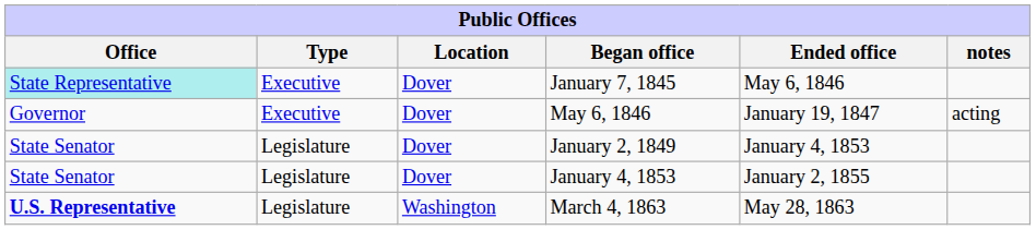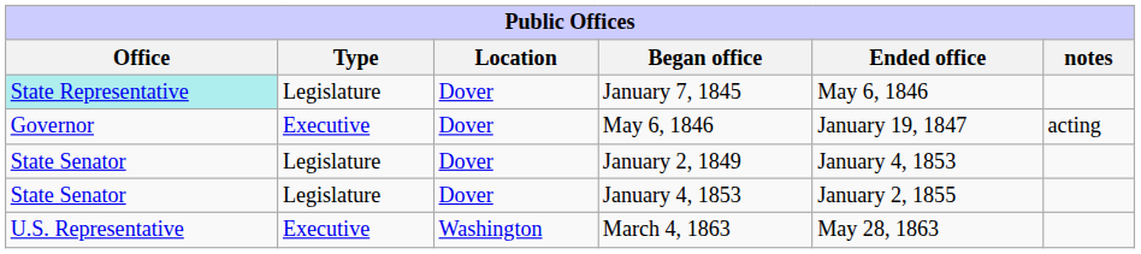January 7, 1845 | Type: Executive -> Legislature
March 4, 1863 | Office: bold -> normal
March 4, 1863 | Type: Legislature -> Executive
